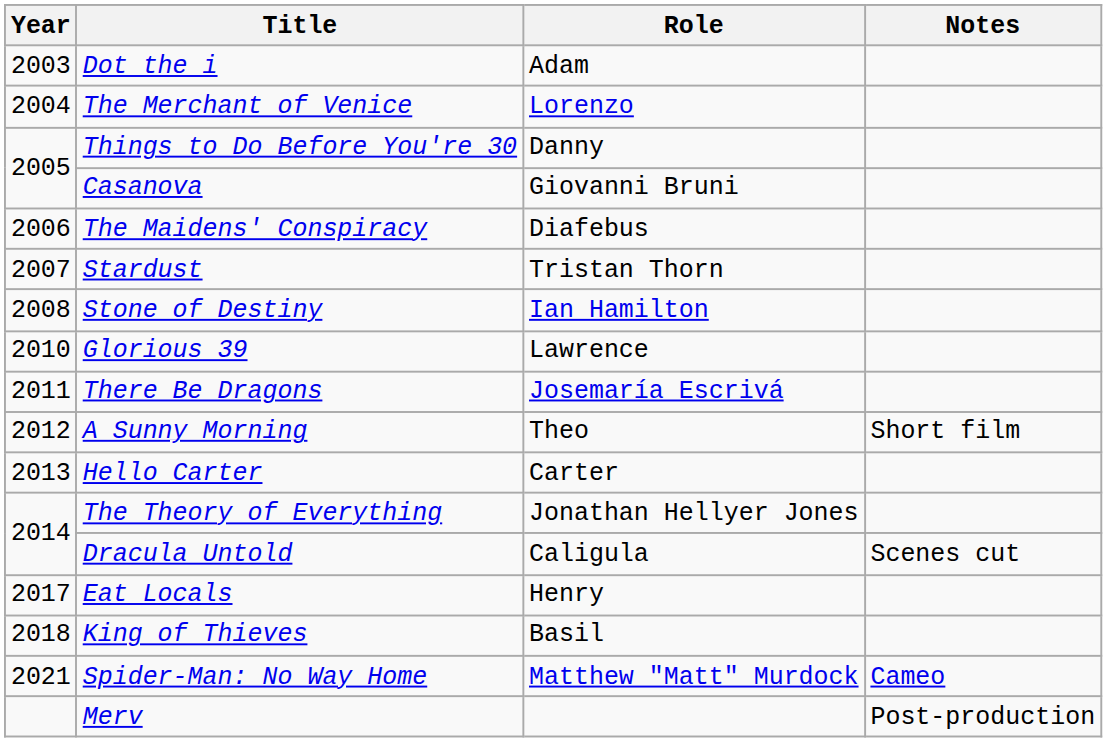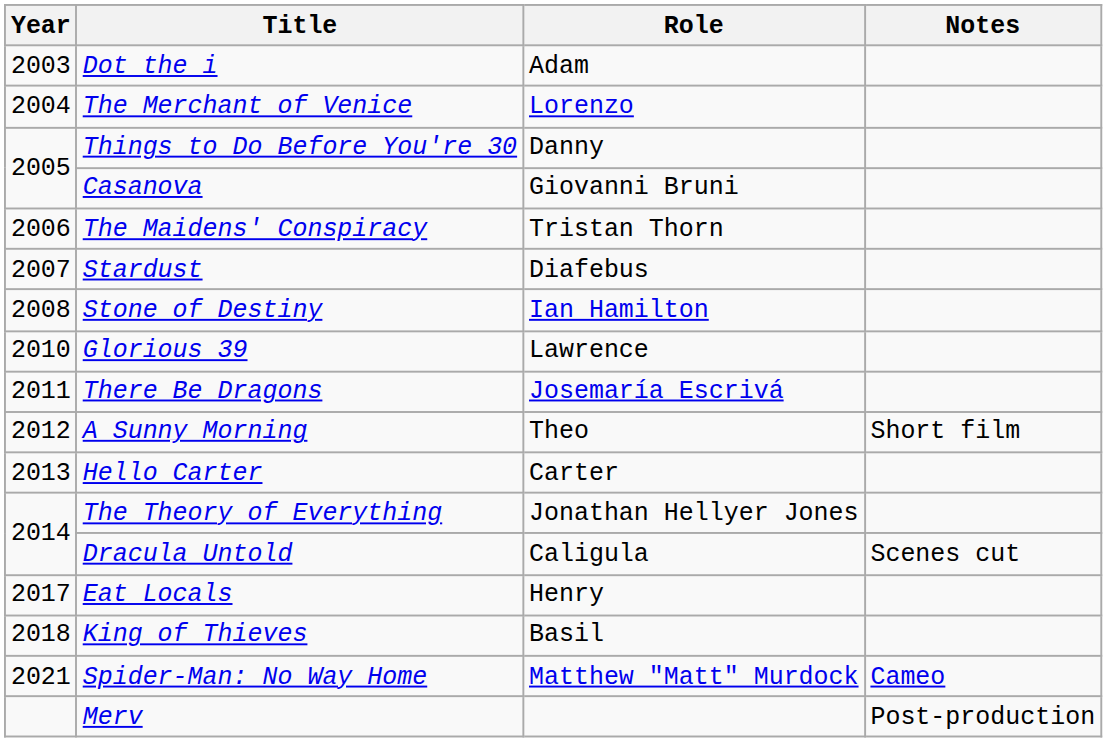The Maidens' Conspiracy | Role: Diafebus -> Tristan Thorn
Stardust | Role: Tristan Thorn -> Diafebus
